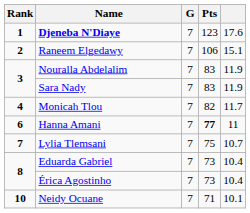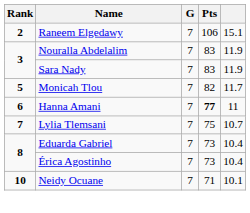- row: 1 | Djeneba N'Diaye | 7 | 123 | 17.6
Monicah Tlou | Rank: 4 -> 5
